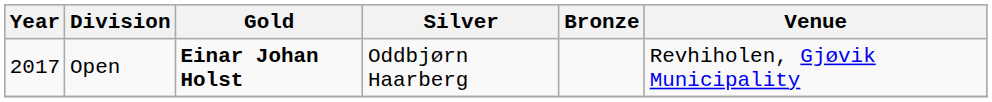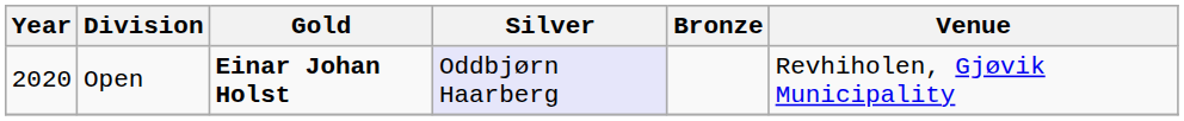Open | Year: 2017 -> 2020
Open | Silver: no background -> lavender background
